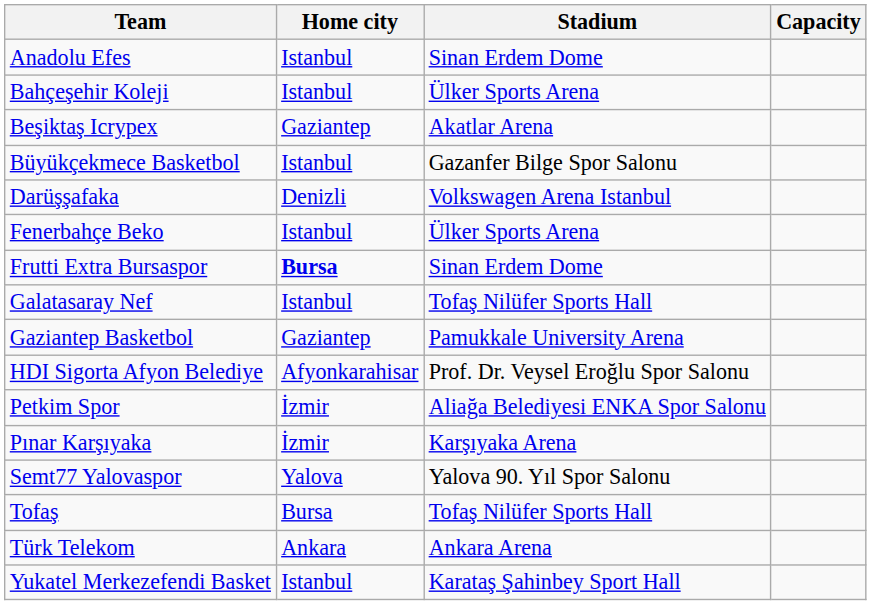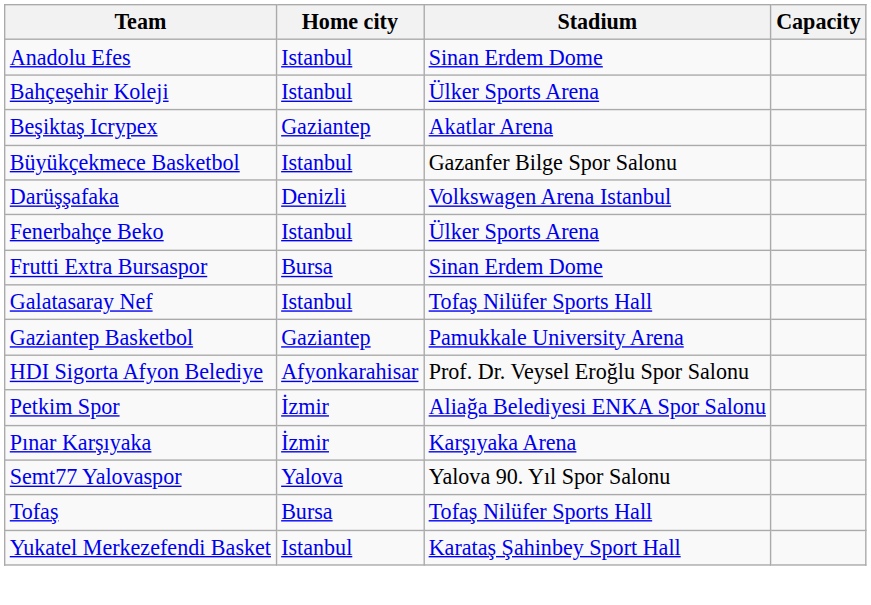Frutti Extra Bursaspor | Home city: bold -> normal
- row: Türk Telekom | Ankara | Ankara Arena
